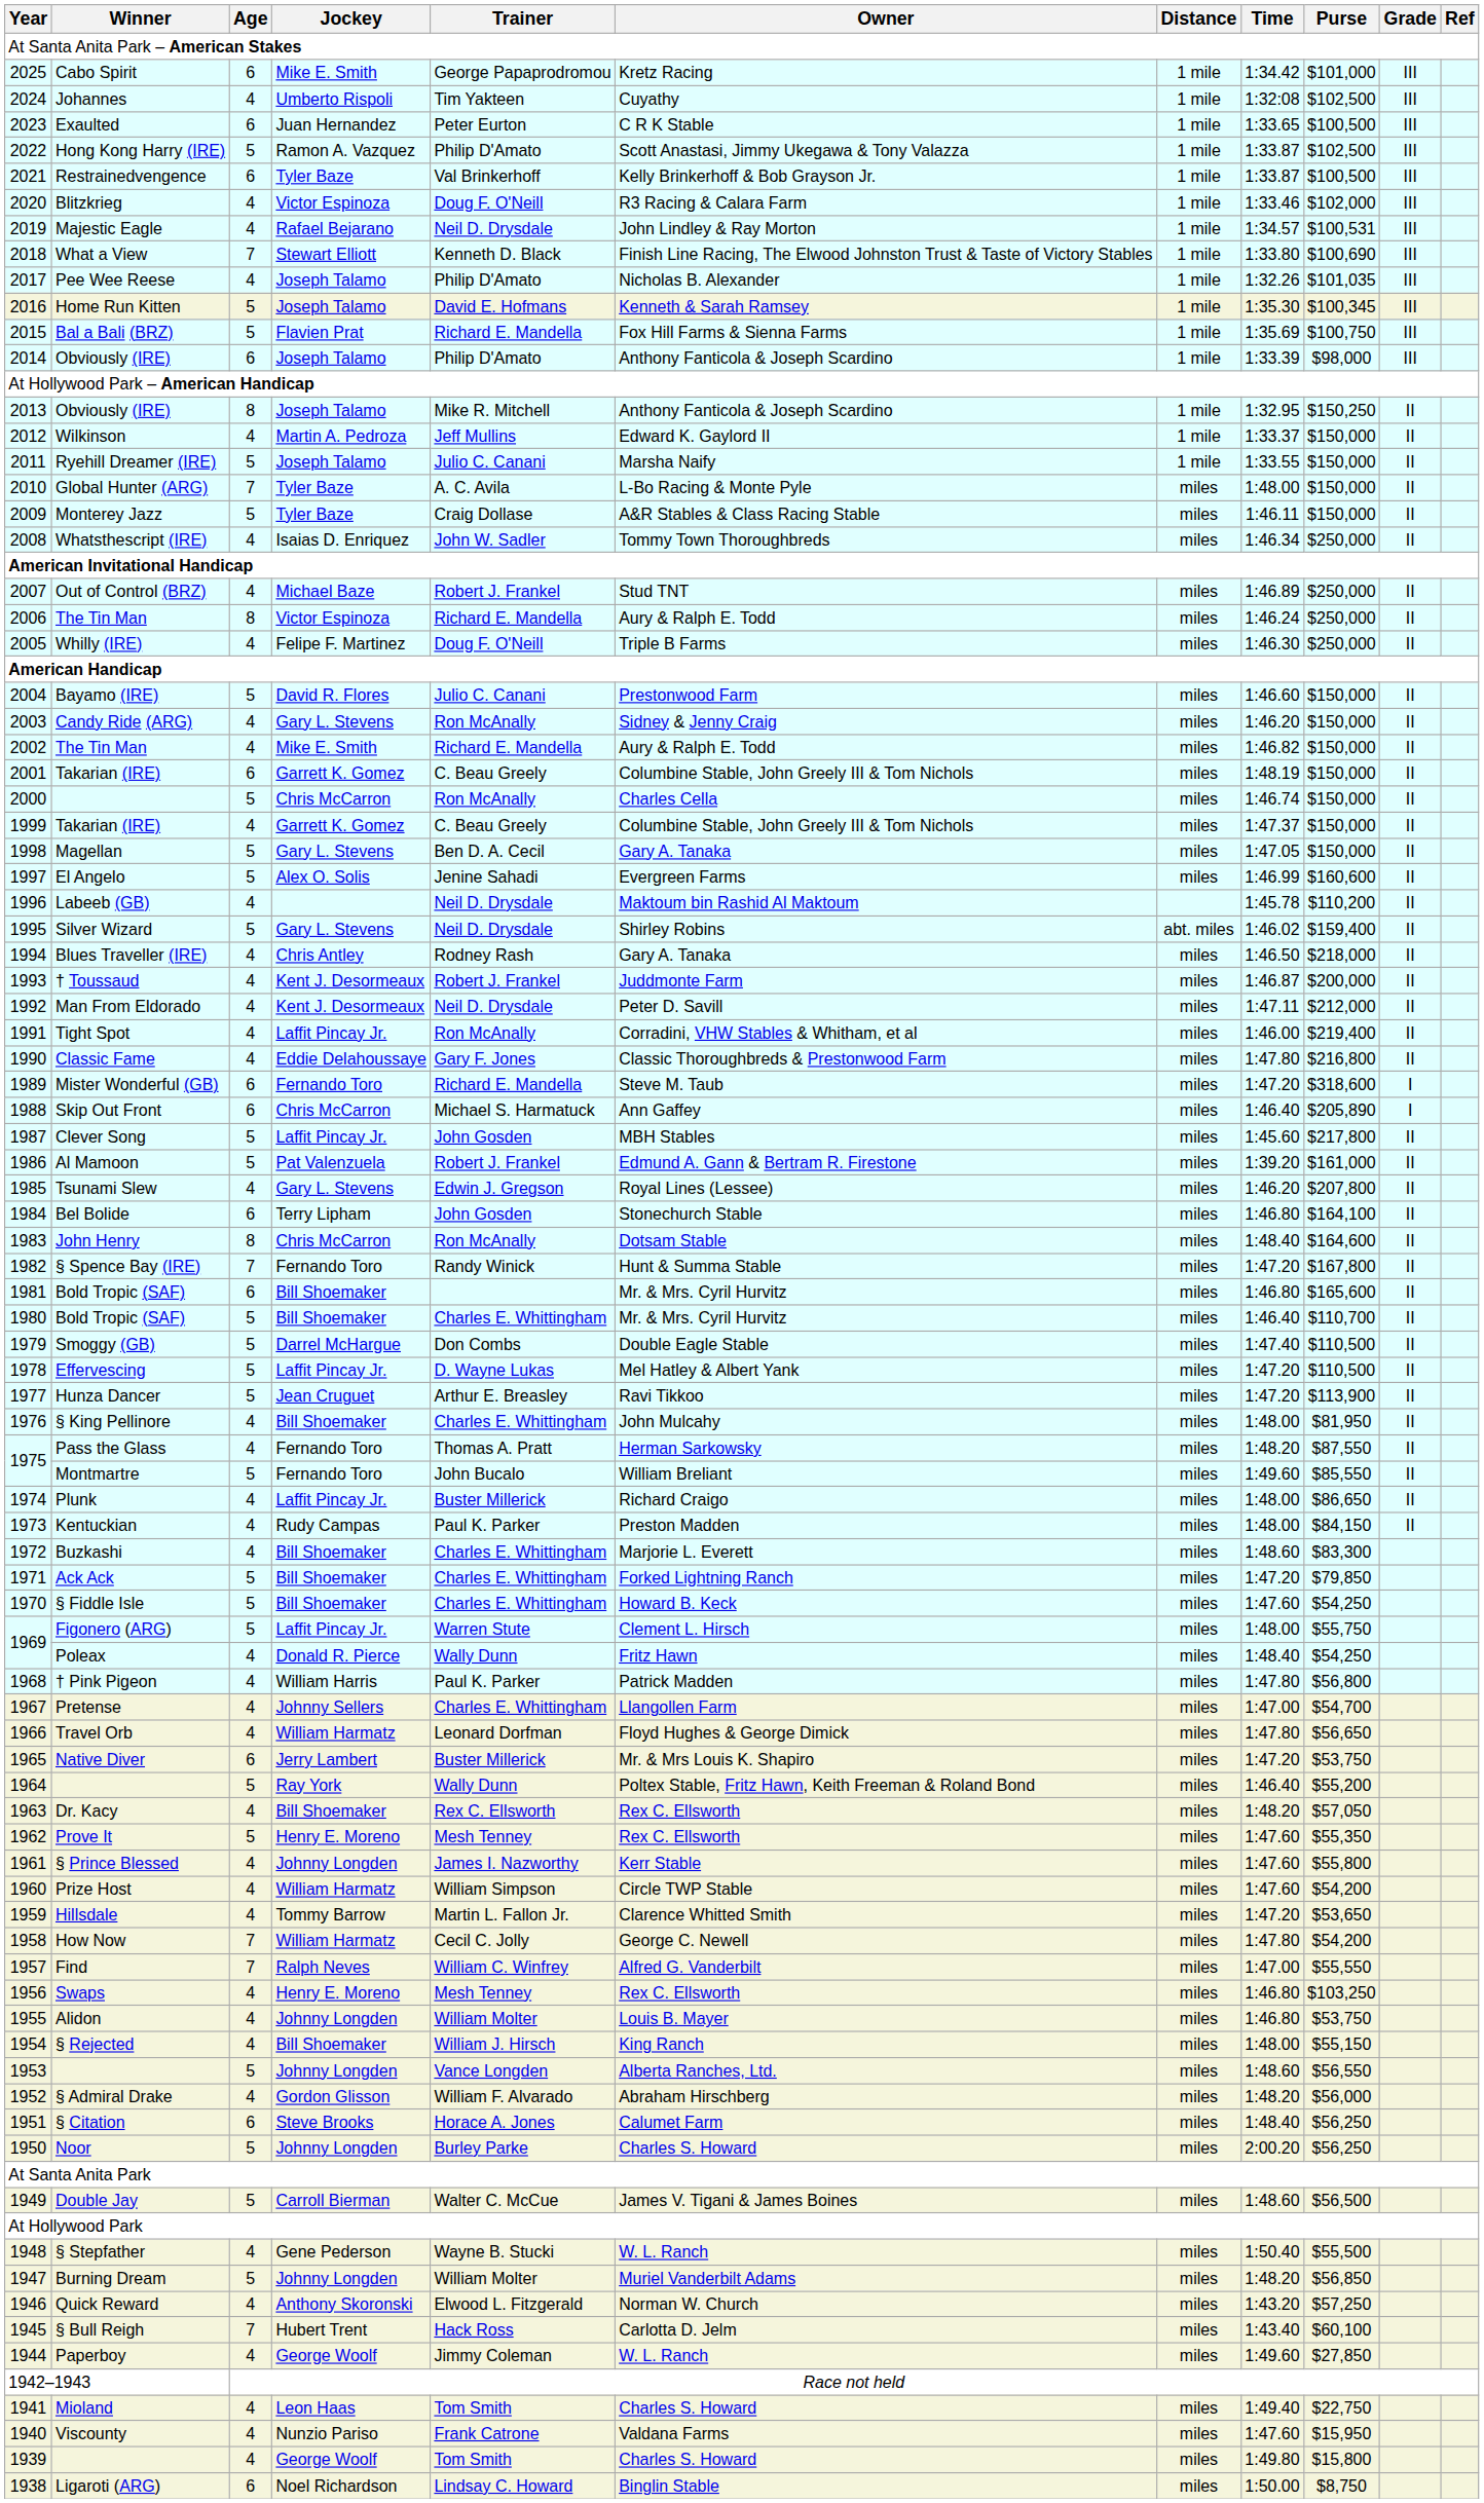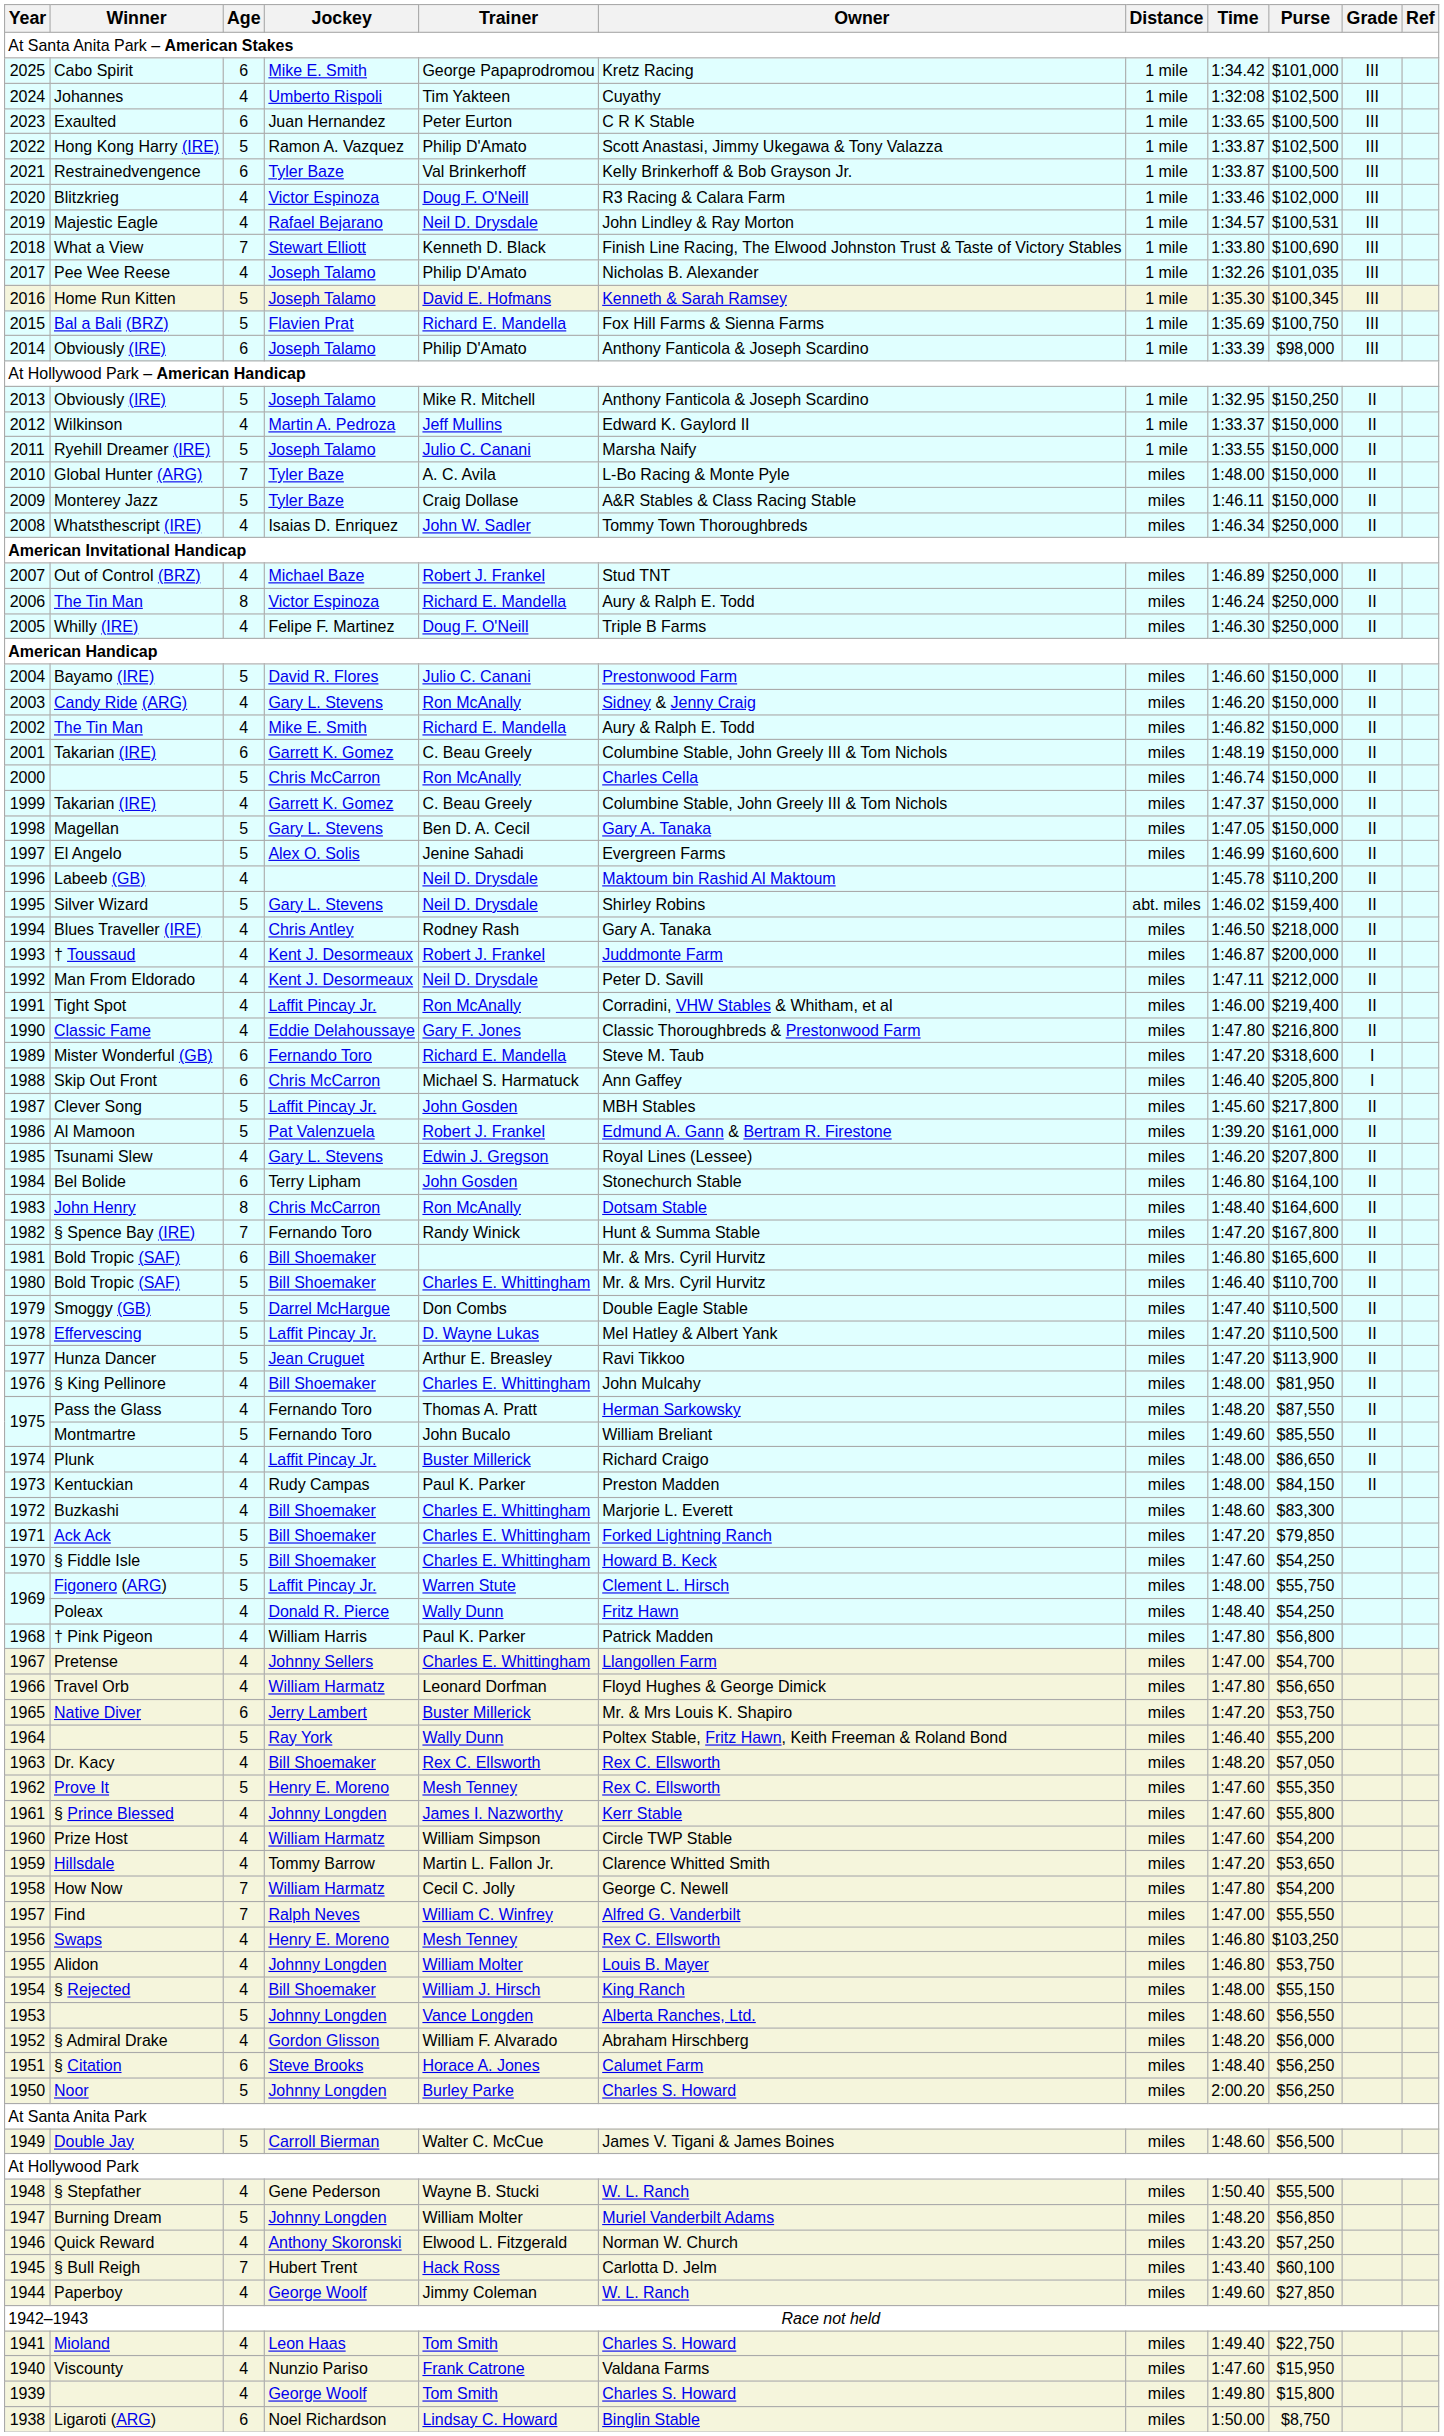2013 / Obviously (IRE) | Age: 8 -> 5
Skip Out Front | Purse: $205,890 -> $205,800
